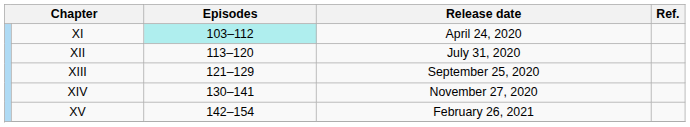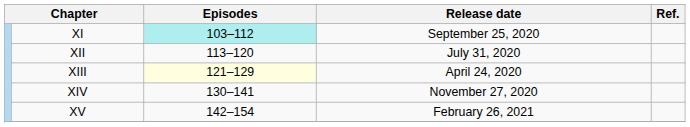XI | Release date: April 24, 2020 -> September 25, 2020
XIII | Episodes: no background -> lightyellow background
XIII | Release date: September 25, 2020 -> April 24, 2020
